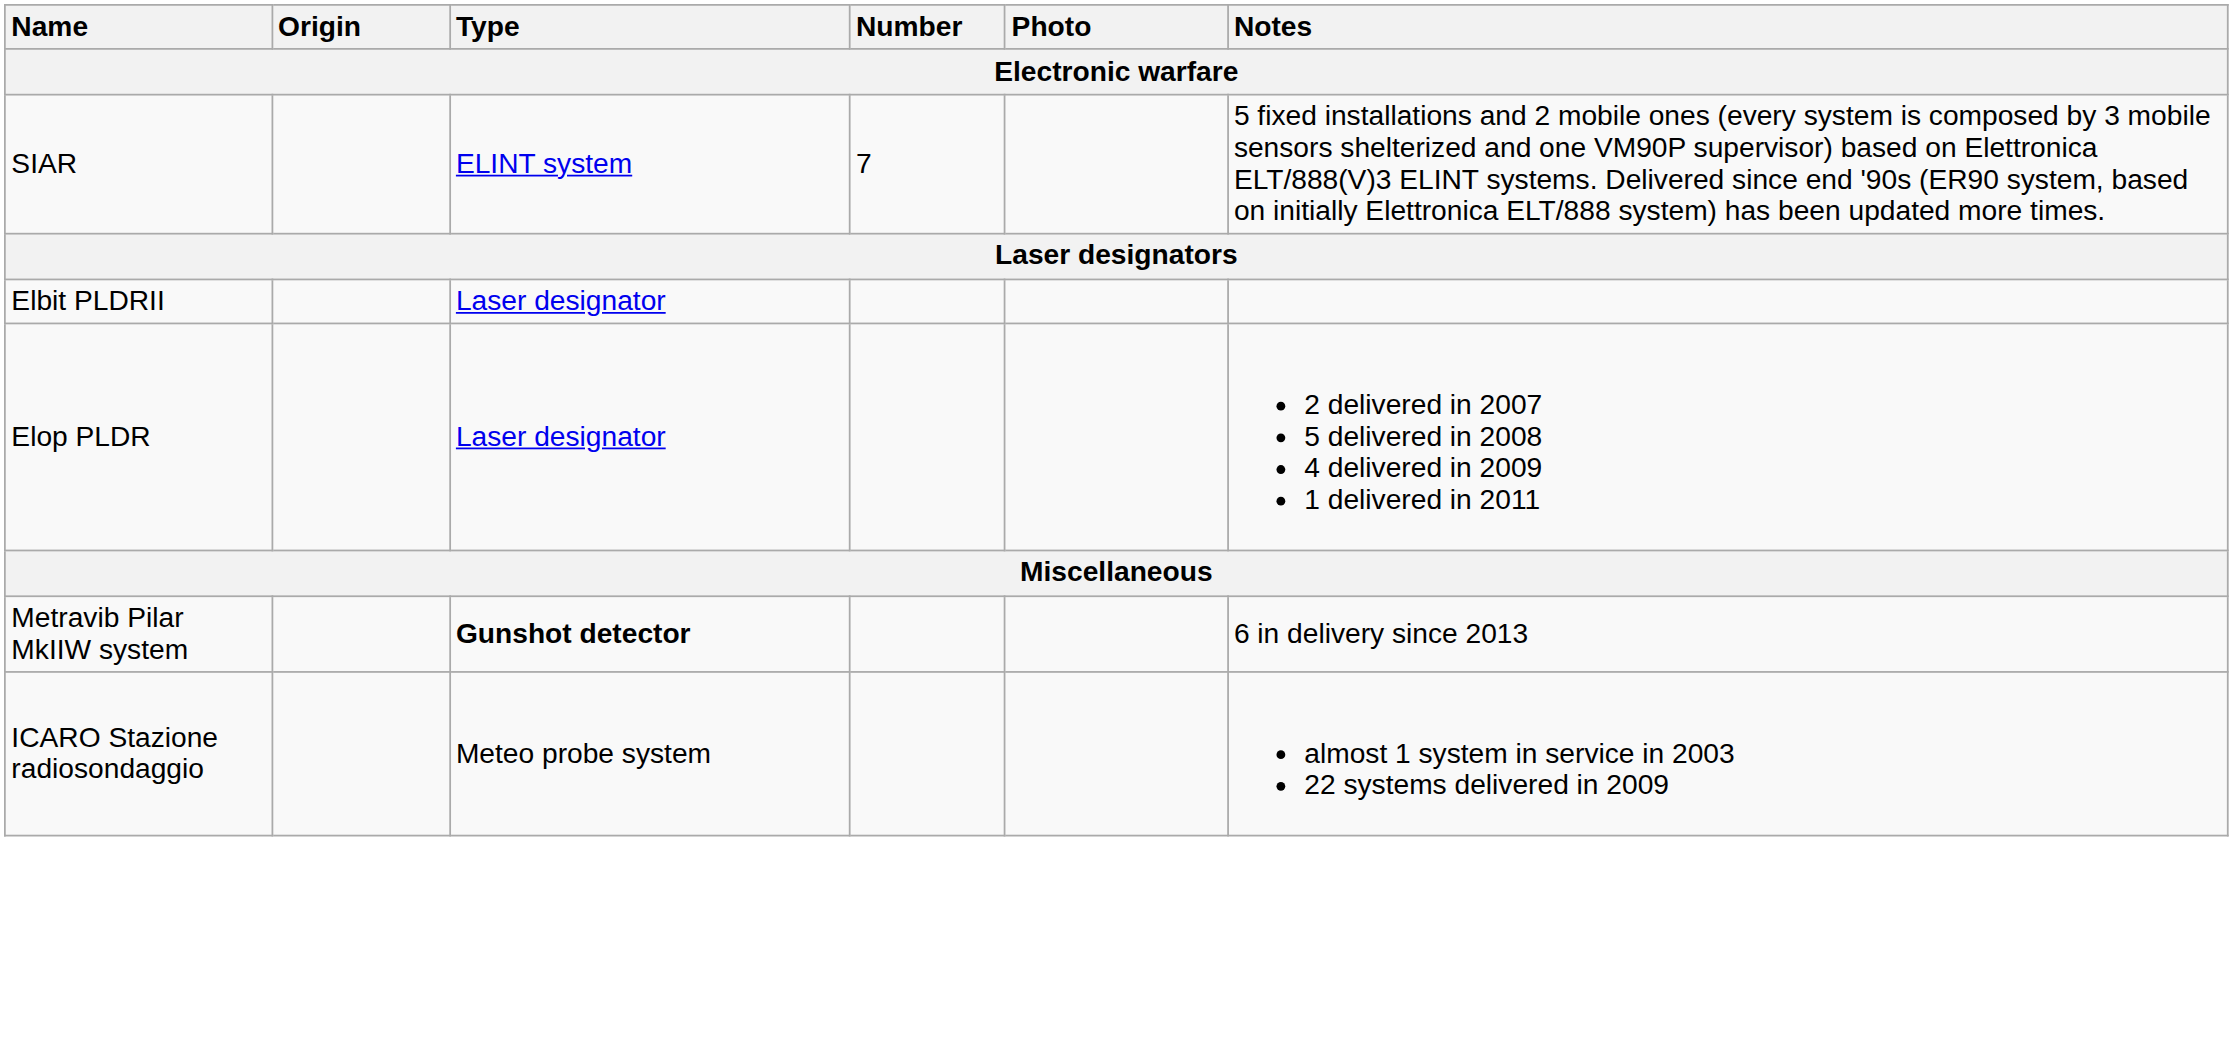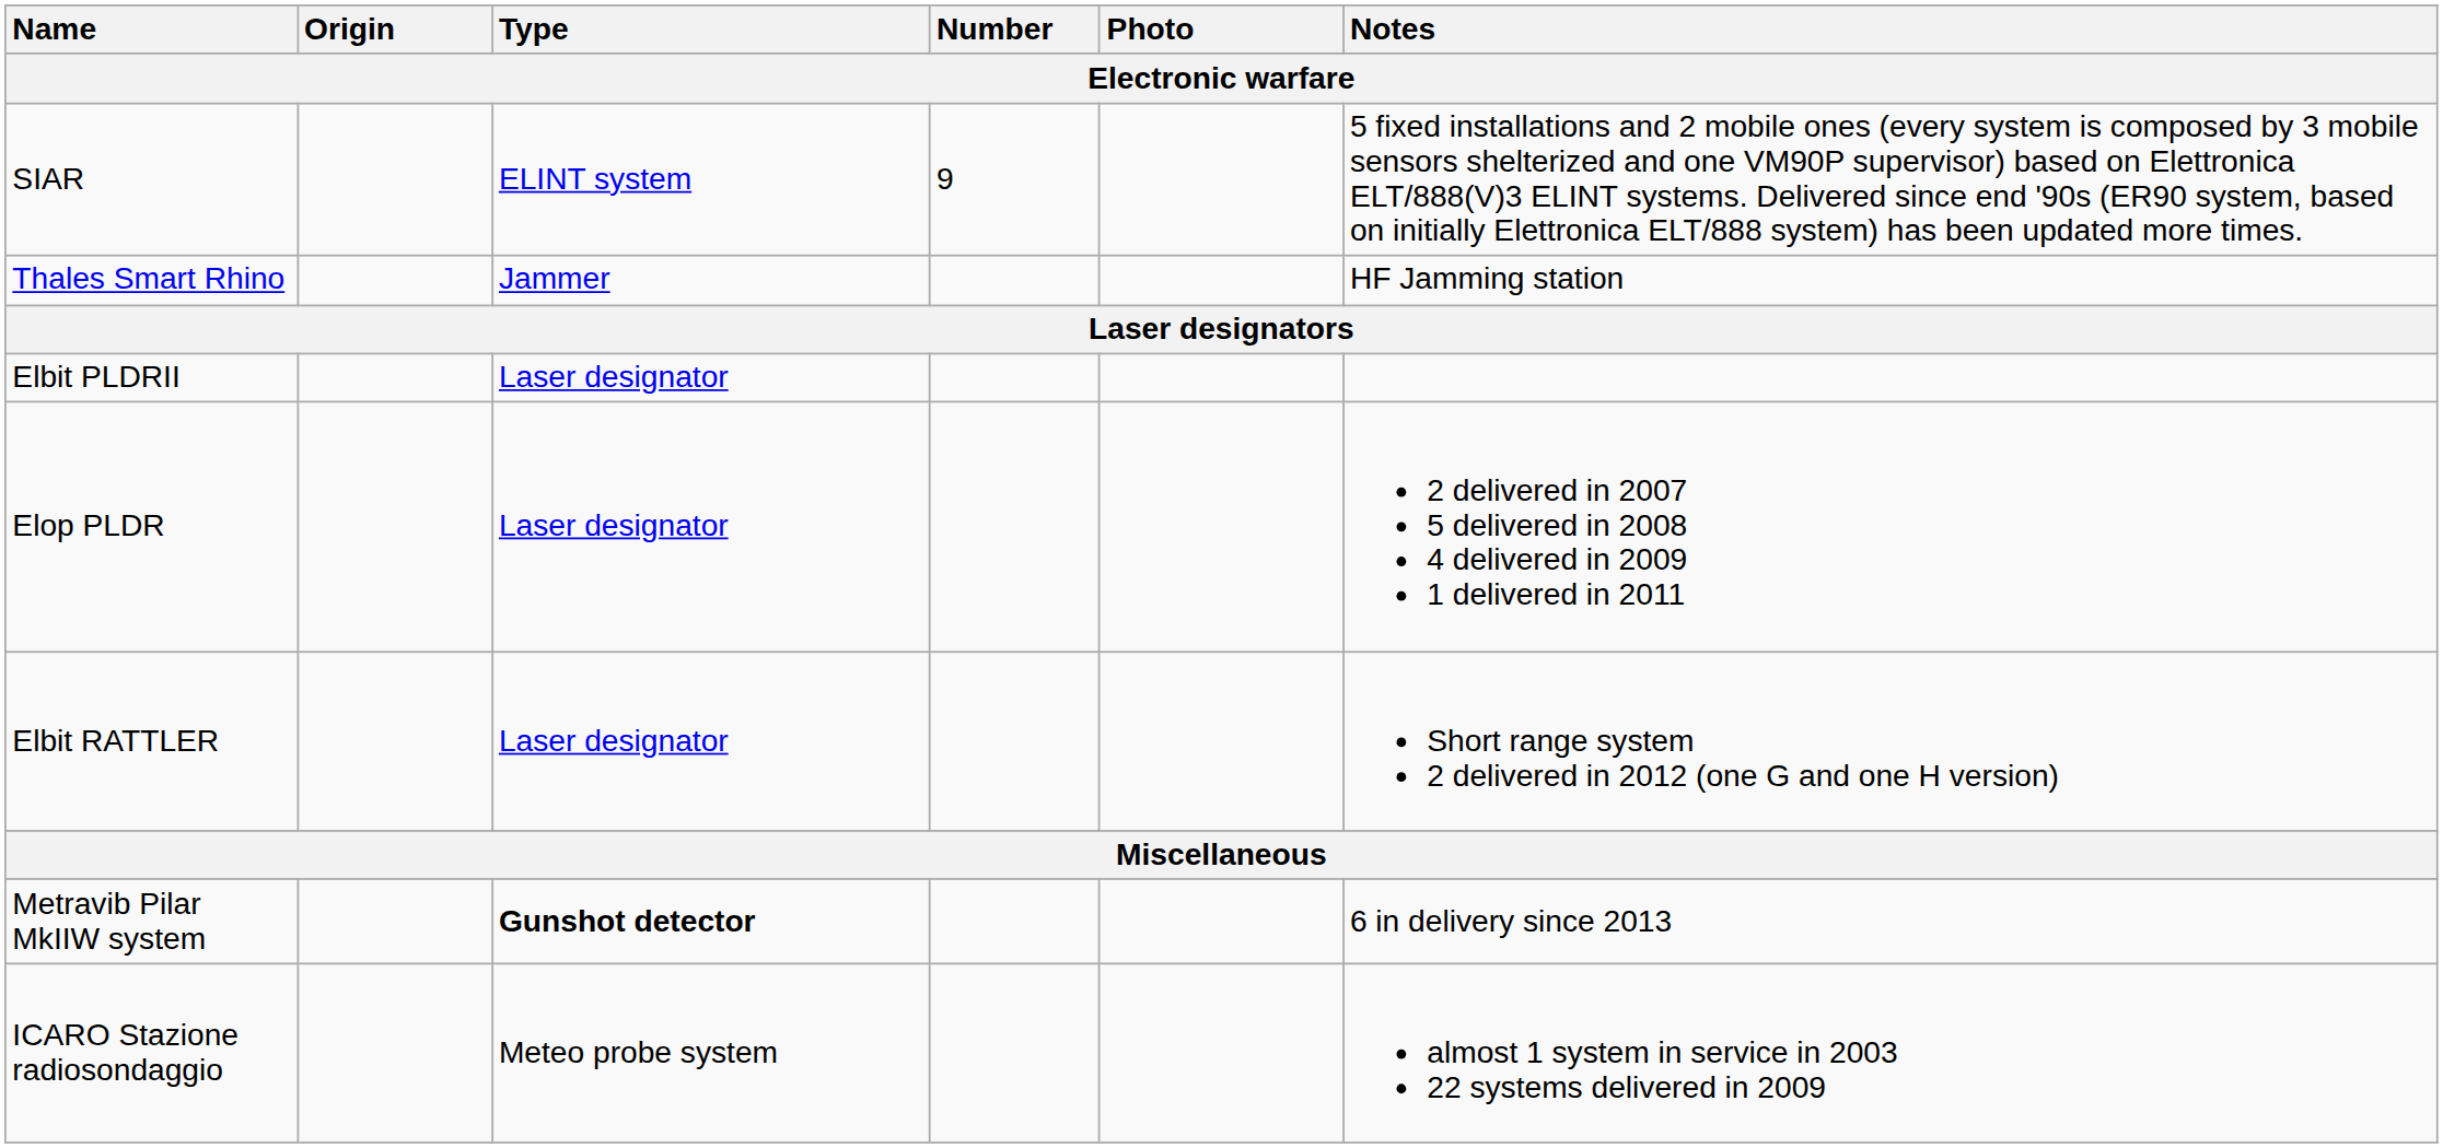SIAR | Number: 7 -> 9
+ row: Thales Smart Rhino | Jammer | HF Jamming station
+ row: Elbit RATTLER | Laser designator | Short range system 2 delivered in 2012 (one G and one H version)
